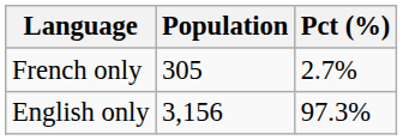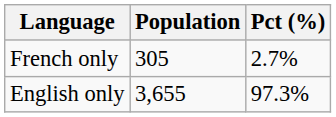English only | Population: 3,156 -> 3,655
